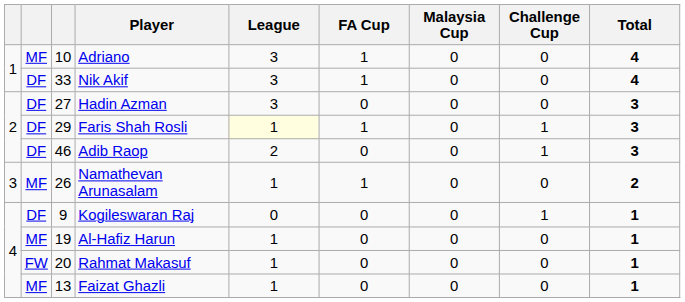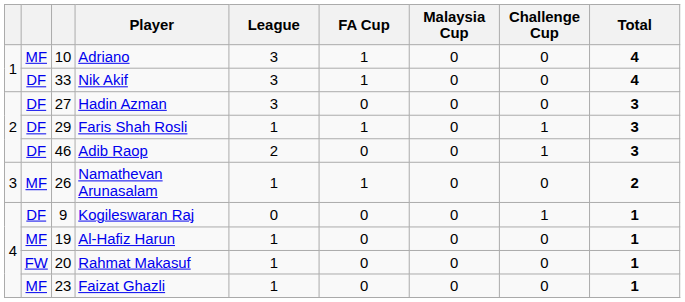Faris Shah Rosli | League: lightyellow background -> no background
Faizat Ghazli | column 3: 13 -> 23
